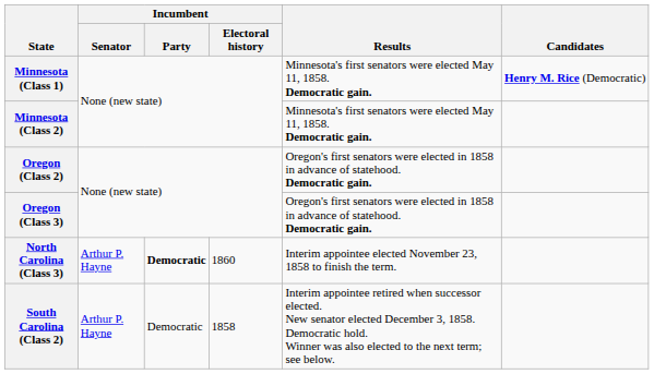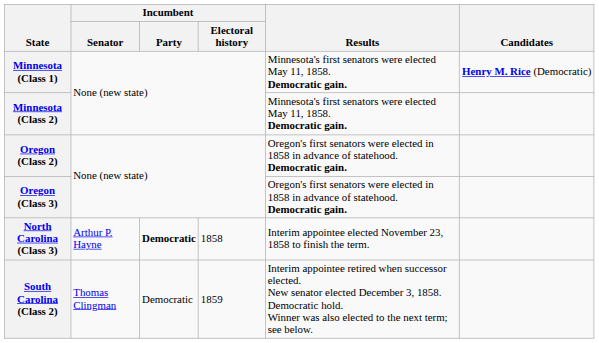North Carolina (Class 3) | Incumbent / Electoral history: 1860 -> 1858
South Carolina (Class 2) | Incumbent / Senator: Arthur P. Hayne -> Thomas Clingman
South Carolina (Class 2) | Incumbent / Electoral history: 1858 -> 1859
